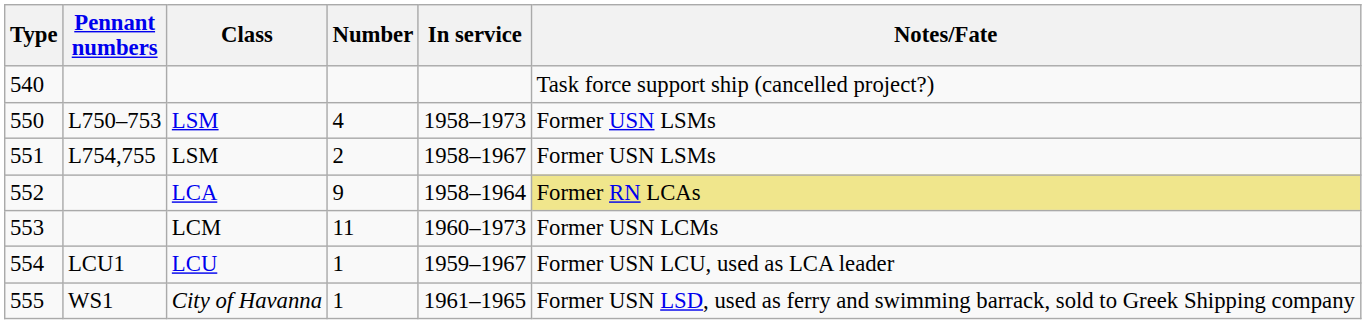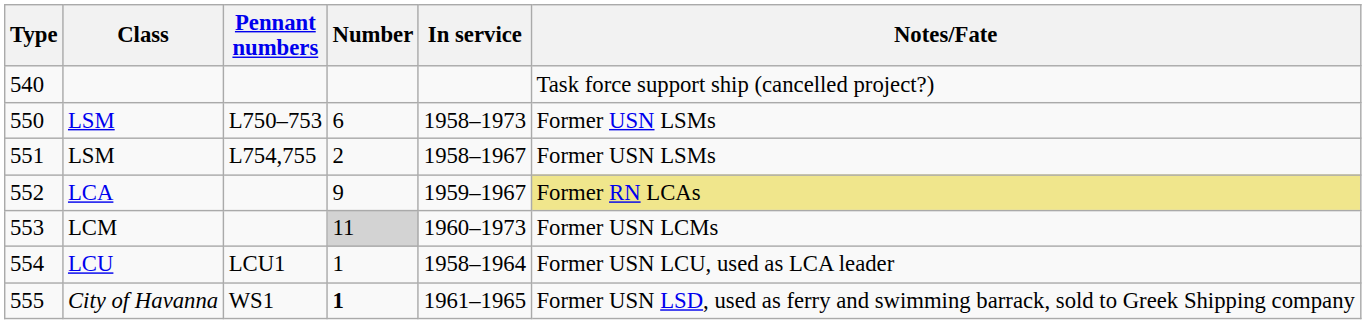columns swapped: Class <-> Pennant numbers
550 | Number: 4 -> 6
552 | In service: 1958–1964 -> 1959–1967
553 | Number: no background -> lightgrey background
554 | In service: 1959–1967 -> 1958–1964
555 | Number: normal -> bold
